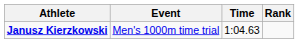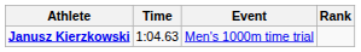columns swapped: Event <-> Time
